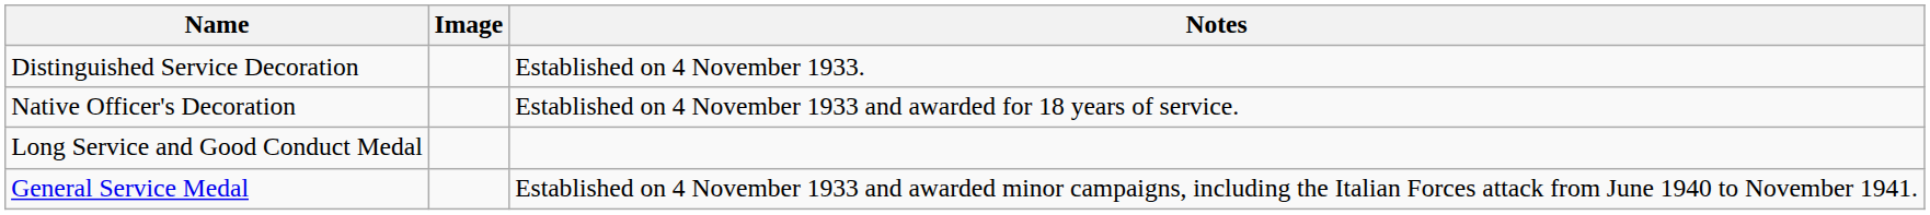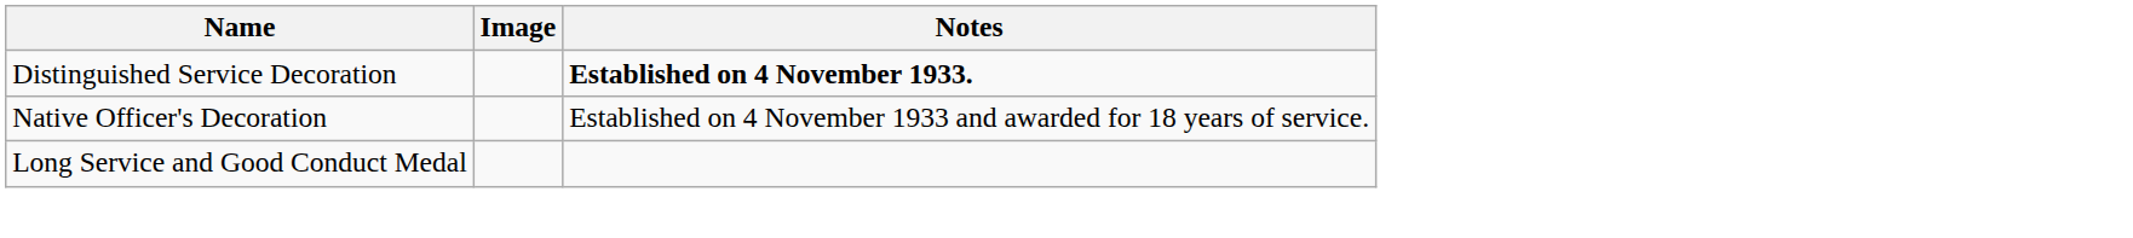Distinguished Service Decoration | Notes: normal -> bold
- row: General Service Medal | Established on 4 November 1933 and awarded minor campaigns, including the Italian Forces attack from June 1940 to November 1941.
